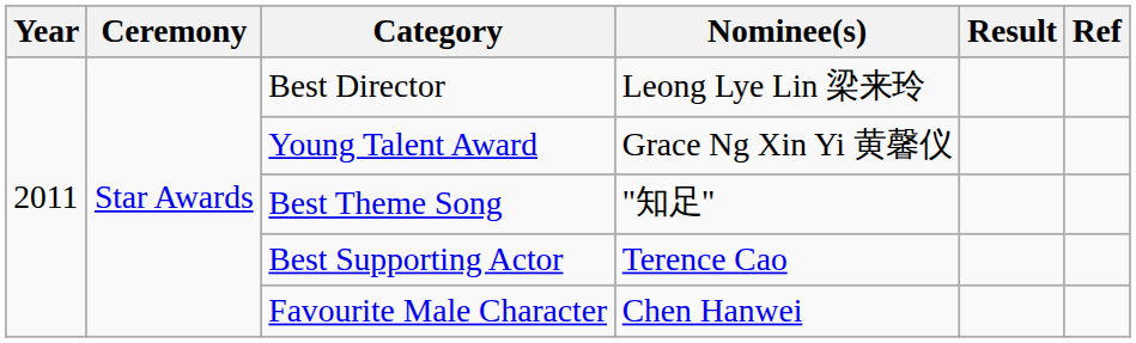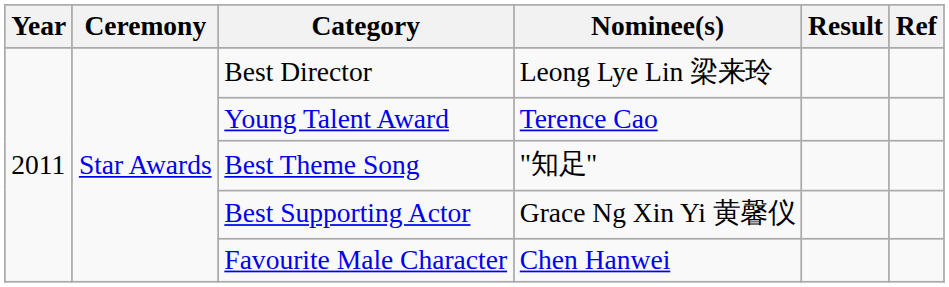Young Talent Award | Nominee(s): Grace Ng Xin Yi 黄馨仪 -> Terence Cao
Best Supporting Actor | Nominee(s): Terence Cao -> Grace Ng Xin Yi 黄馨仪
